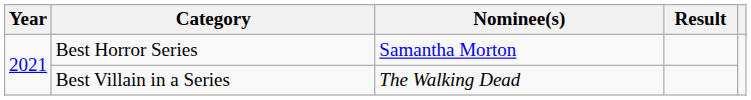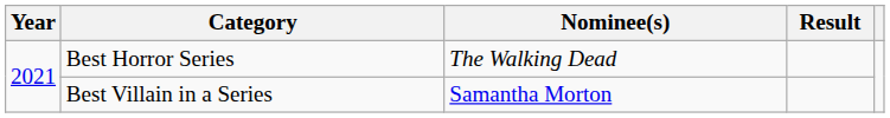Best Horror Series | Nominee(s): Samantha Morton -> The Walking Dead
Best Villain in a Series | Nominee(s): The Walking Dead -> Samantha Morton
